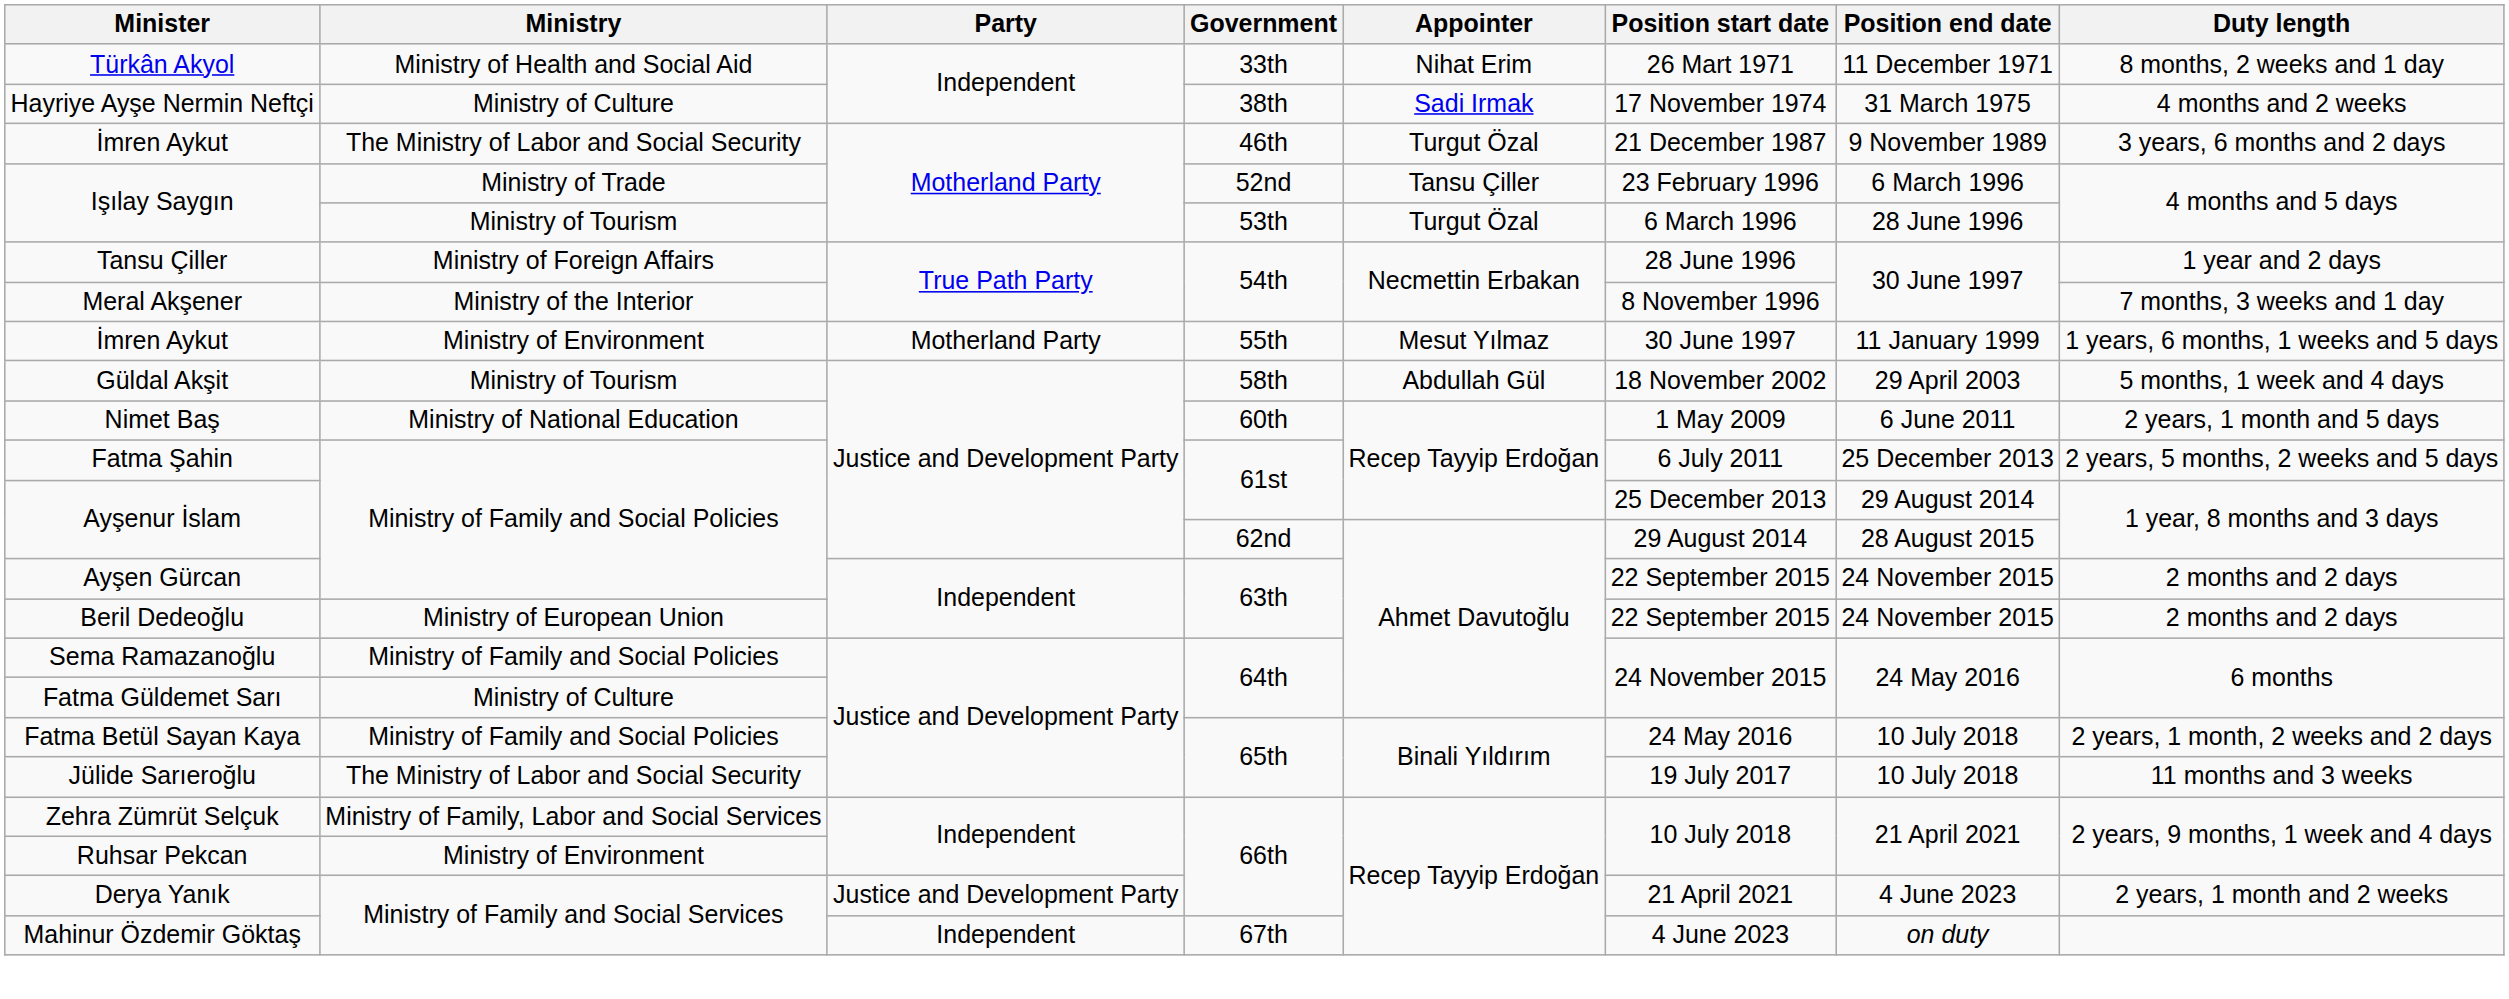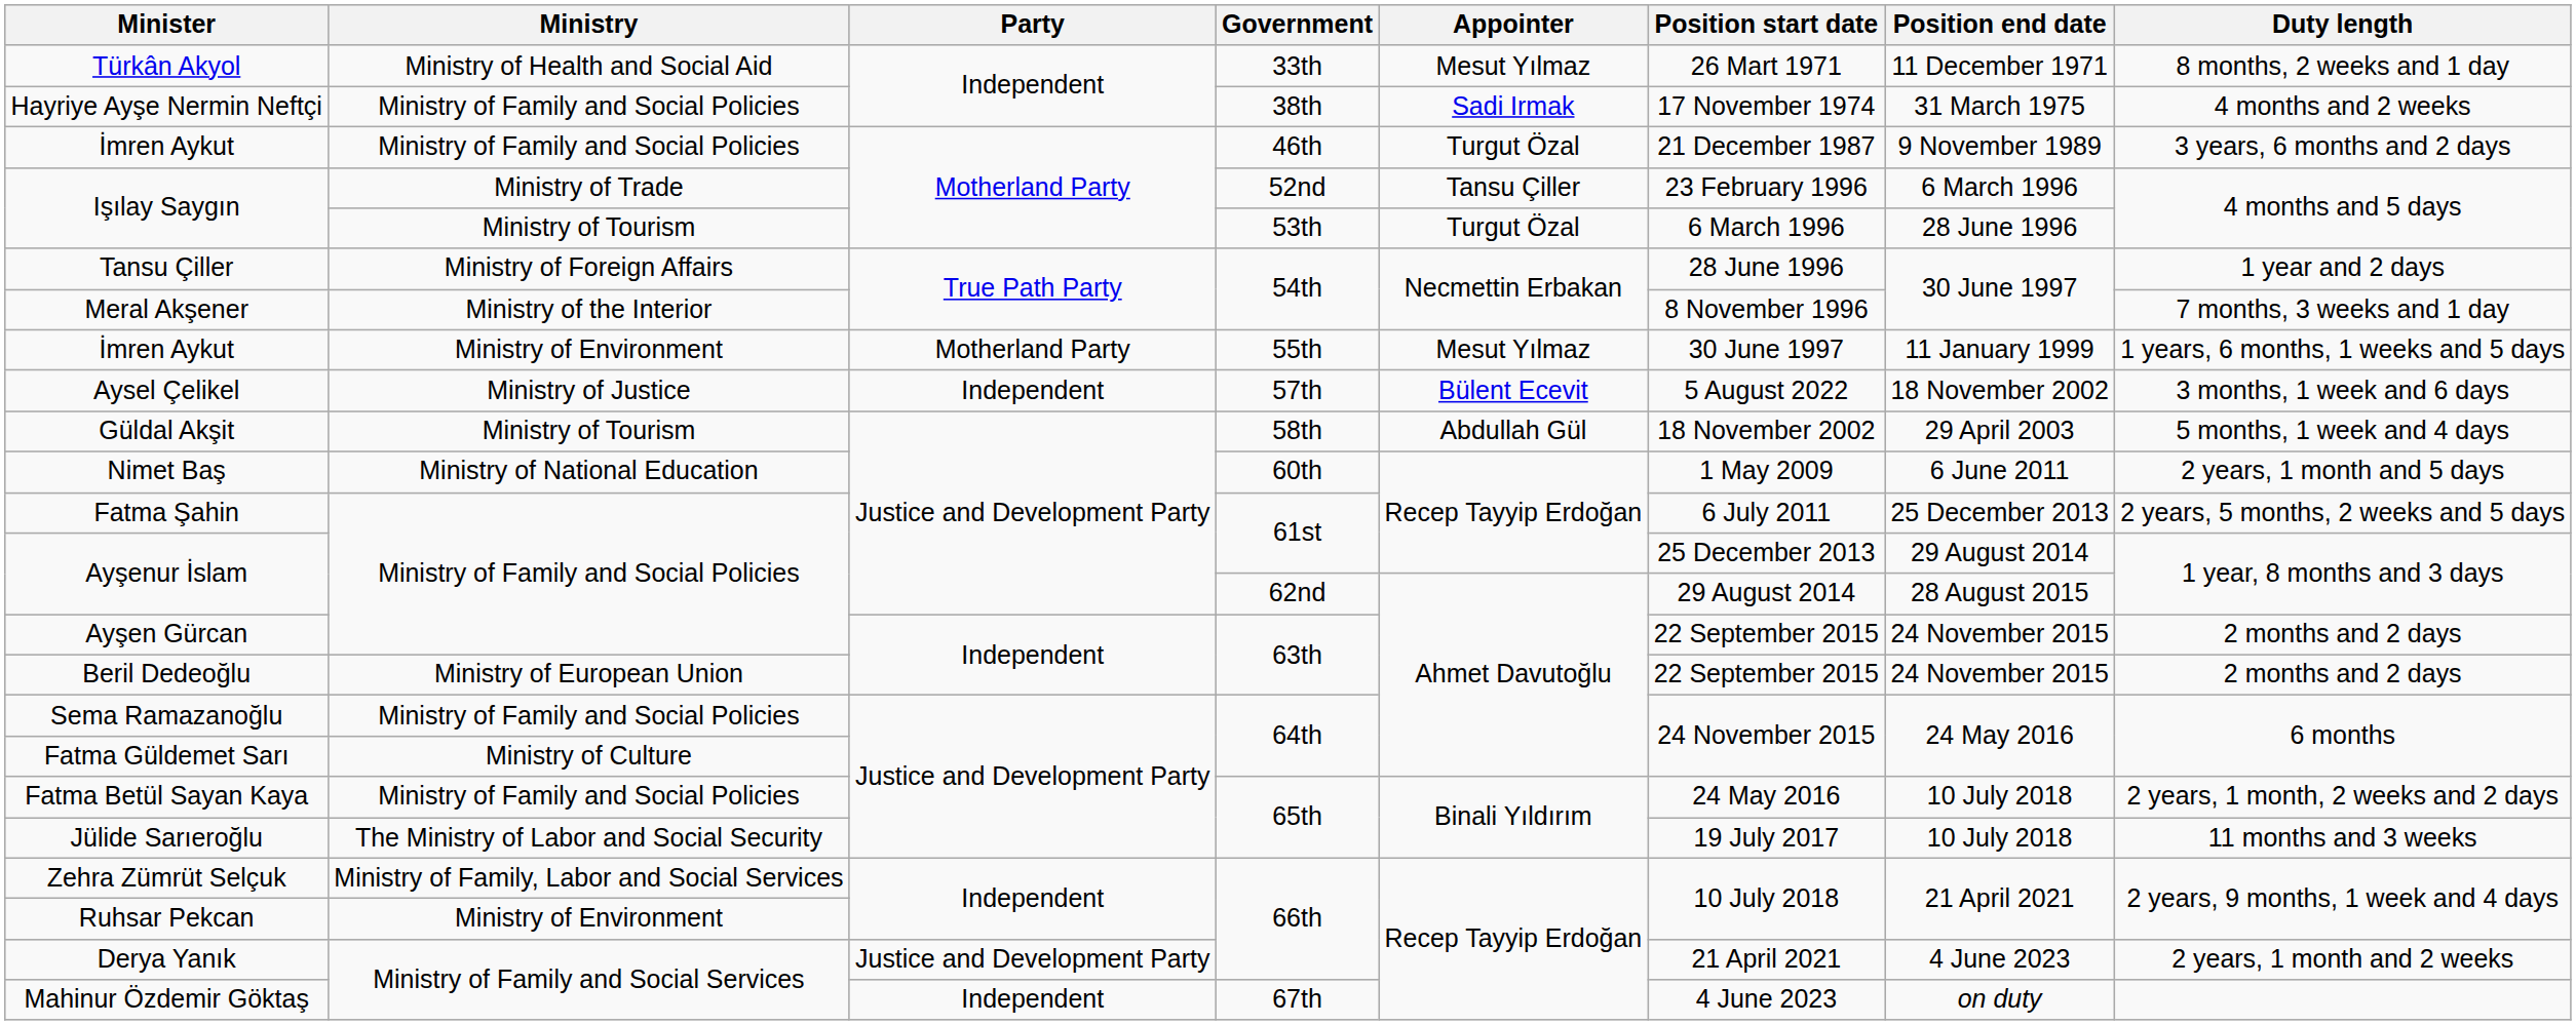Türkân Akyol | Appointer: Nihat Erim -> Mesut Yılmaz
Hayriye Ayşe Nermin Neftçi | Ministry: Ministry of Culture -> Ministry of Family and Social Policies
İmren Aykut / 46th | Ministry: The Ministry of Labor and Social Security -> Ministry of Family and Social Policies
+ row: Aysel Çelikel | Ministry of Justice | Independent | 57th | Bülent Ecevit | 5 August 2022 | 18 November 2002 | 3 months, 1 week and 6 days
